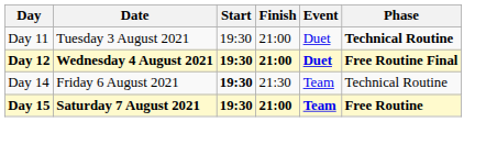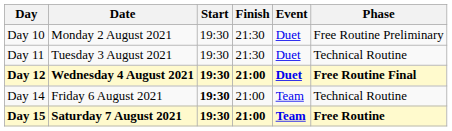+ row: Day 10 | Monday 2 August 2021 | 19:30 | 21:30 | Duet | Free Routine Preliminary
Day 11 | Finish: 21:00 -> 21:30
Day 11 | Phase: bold -> normal
Day 14 | Finish: 21:30 -> 21:00
